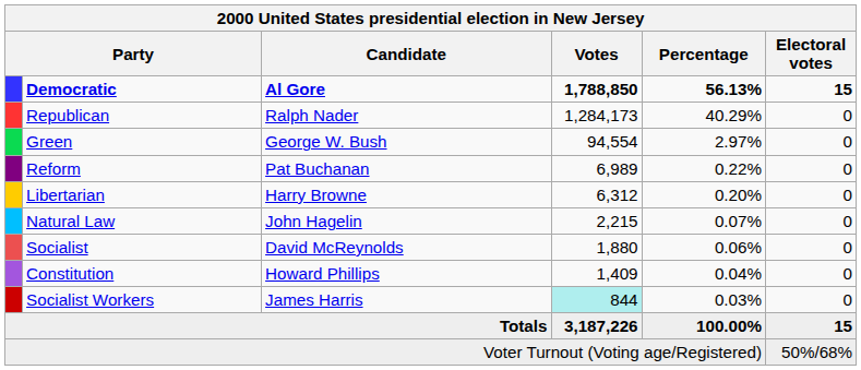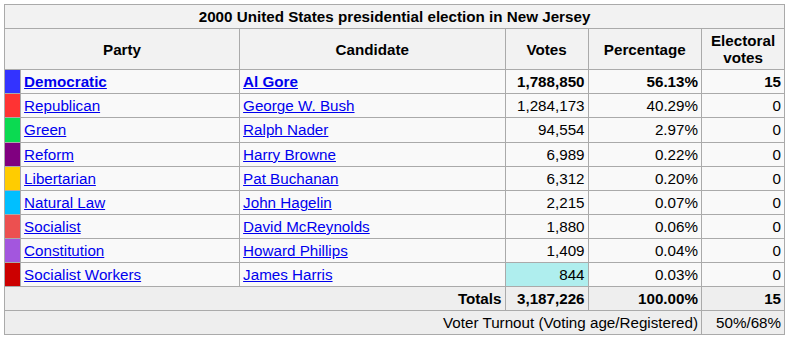Republican | Candidate: Ralph Nader -> George W. Bush
Green | Candidate: George W. Bush -> Ralph Nader
Reform | Candidate: Pat Buchanan -> Harry Browne
Libertarian | Candidate: Harry Browne -> Pat Buchanan
